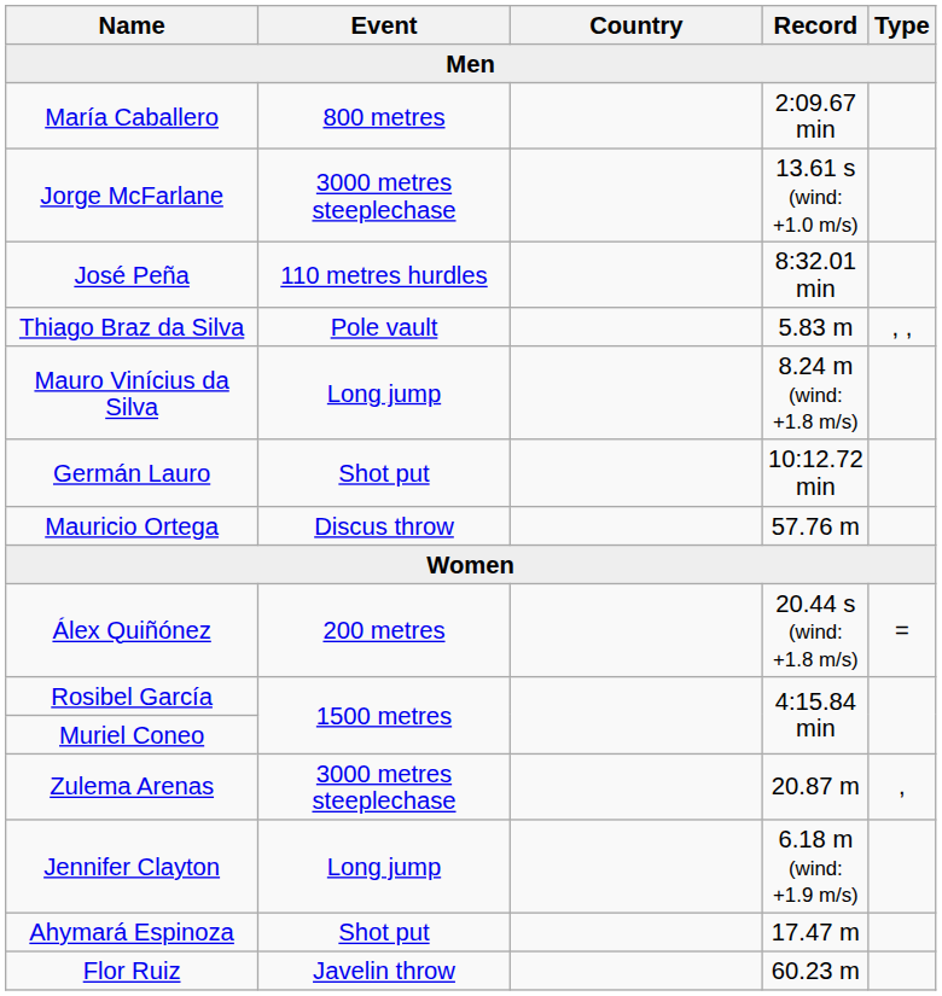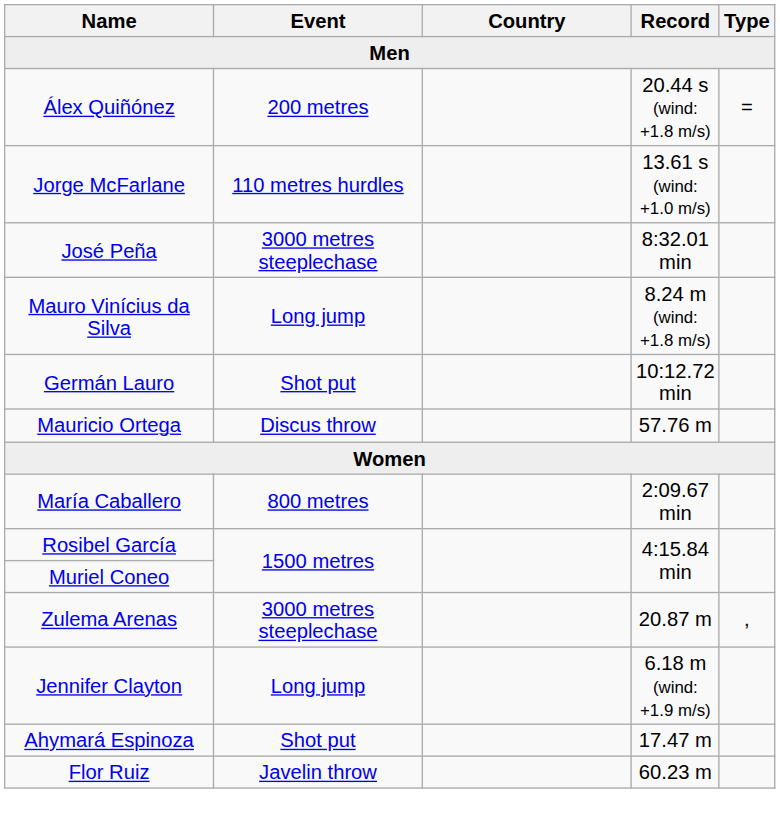rows swapped: Álex Quiñónez <-> María Caballero
Jorge McFarlane | Event: 3000 metres steeplechase -> 110 metres hurdles
José Peña | Event: 110 metres hurdles -> 3000 metres steeplechase
- row: Thiago Braz da Silva | Pole vault | 5.83 m | , ,
